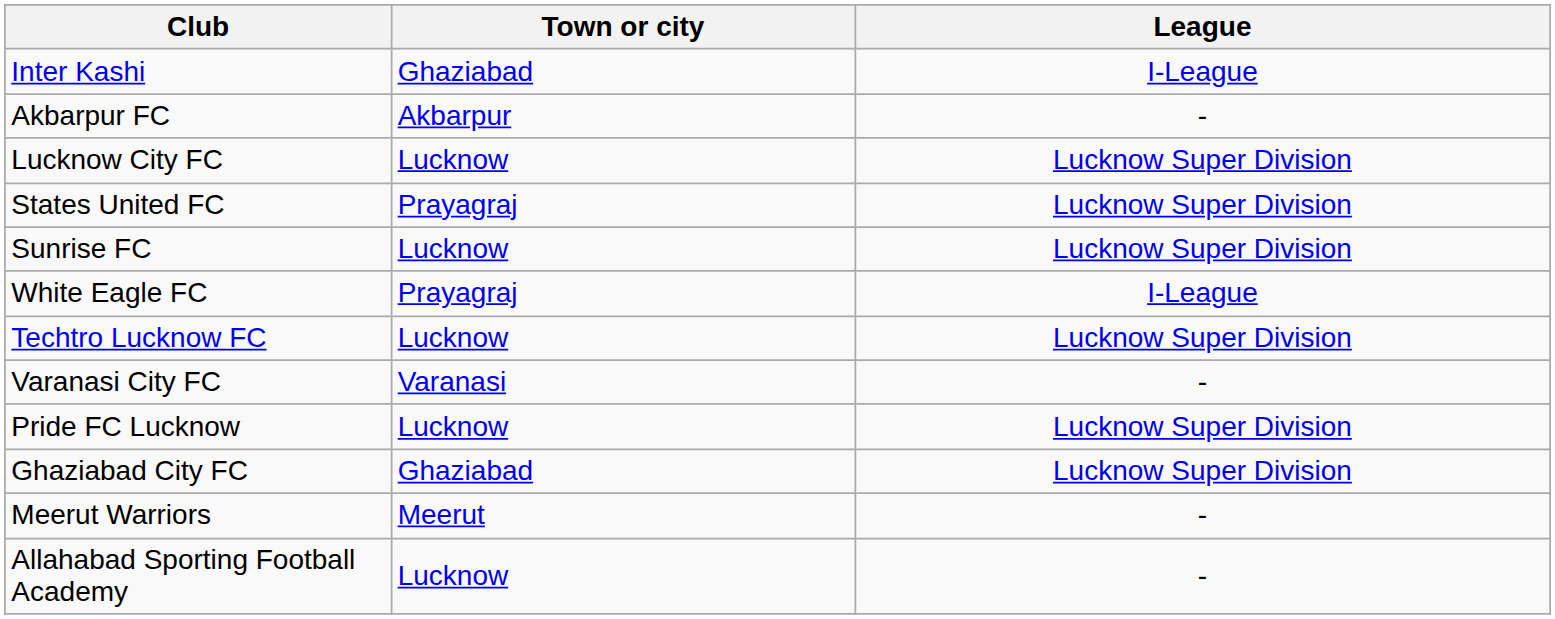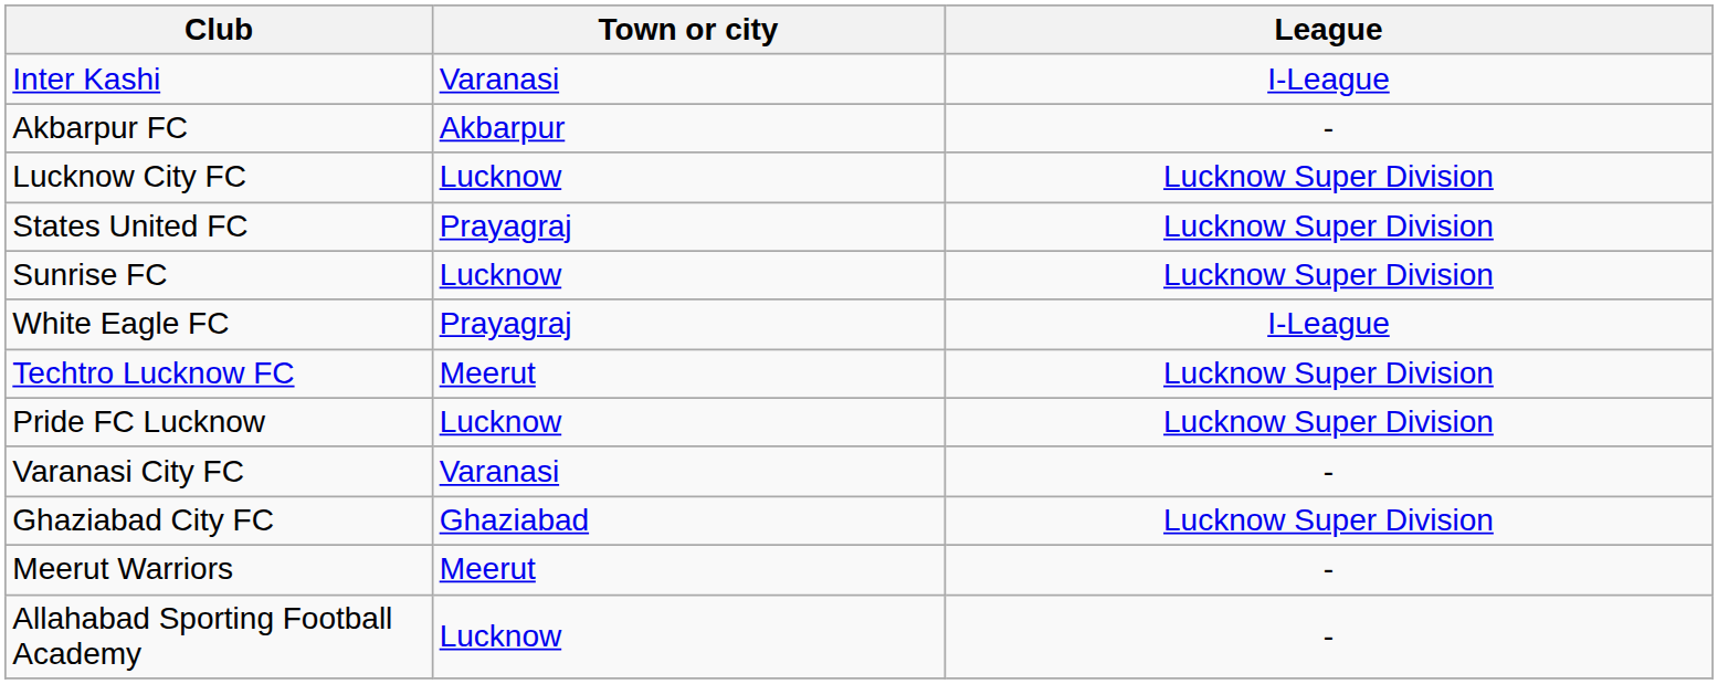Inter Kashi | Town or city: Ghaziabad -> Varanasi
Techtro Lucknow FC | Town or city: Lucknow -> Meerut
rows swapped: Pride FC Lucknow <-> Varanasi City FC
